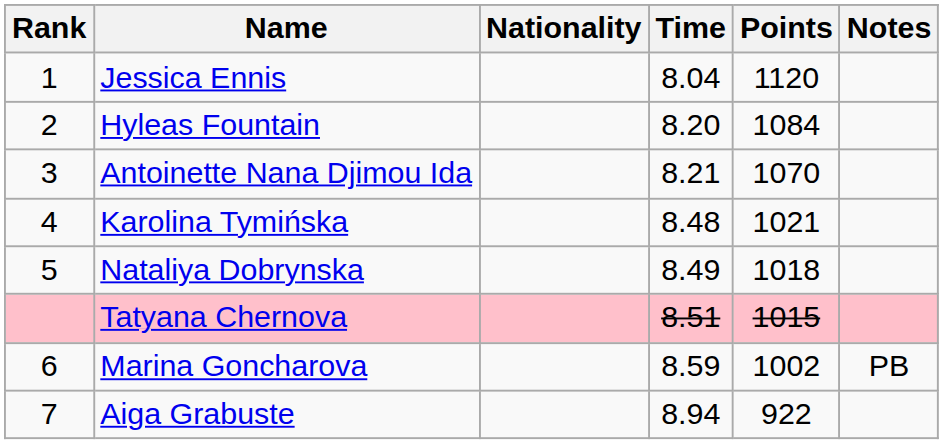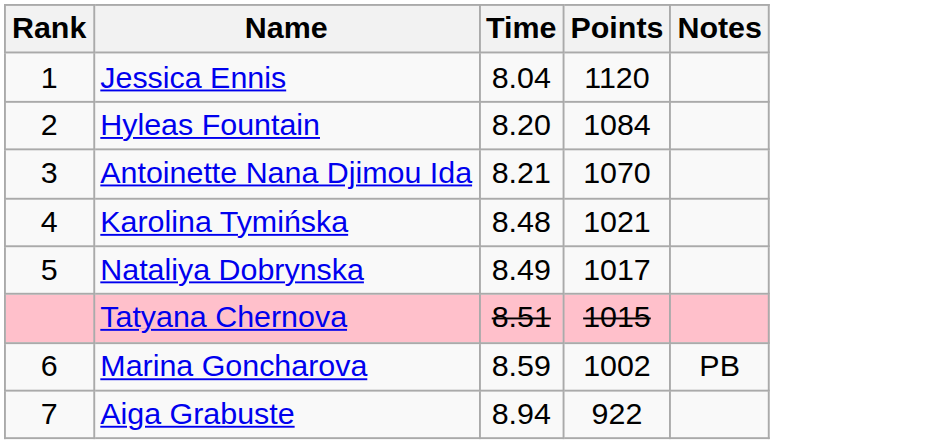- column: Nationality
Nataliya Dobrynska | Points: 1018 -> 1017
